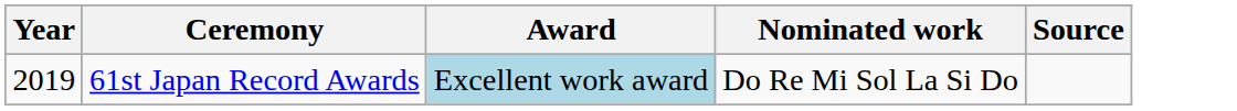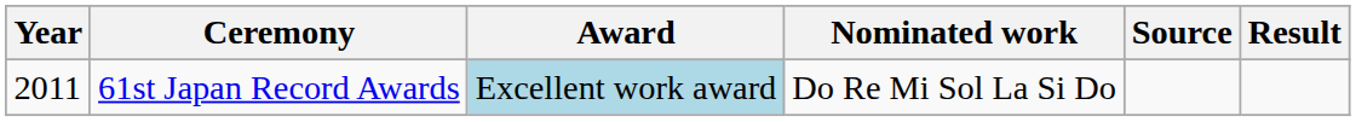+ column: Result
61st Japan Record Awards | Year: 2019 -> 2011
